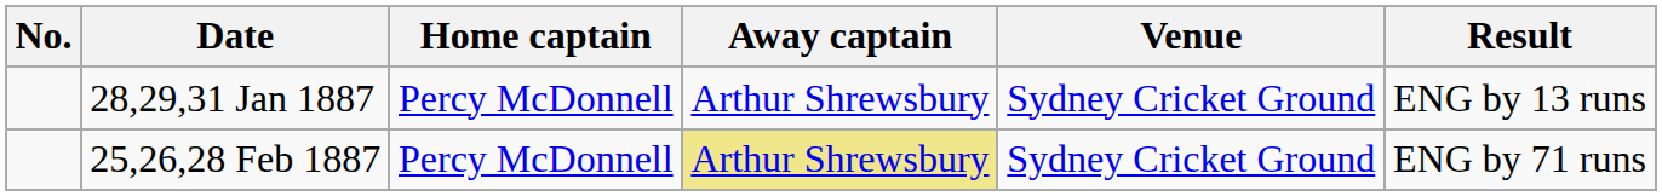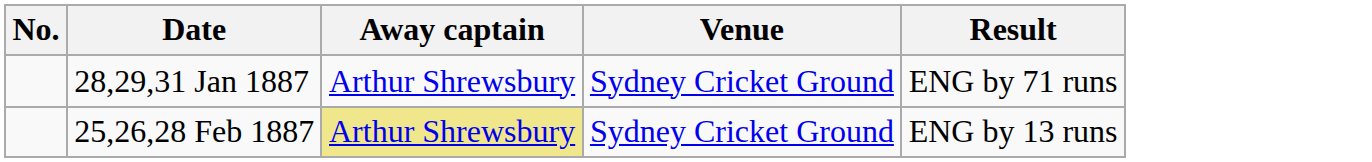- column: Home captain | Percy McDonnell | Percy McDonnell
28,29,31 Jan 1887 | Result: ENG by 13 runs -> ENG by 71 runs
25,26,28 Feb 1887 | Result: ENG by 71 runs -> ENG by 13 runs
